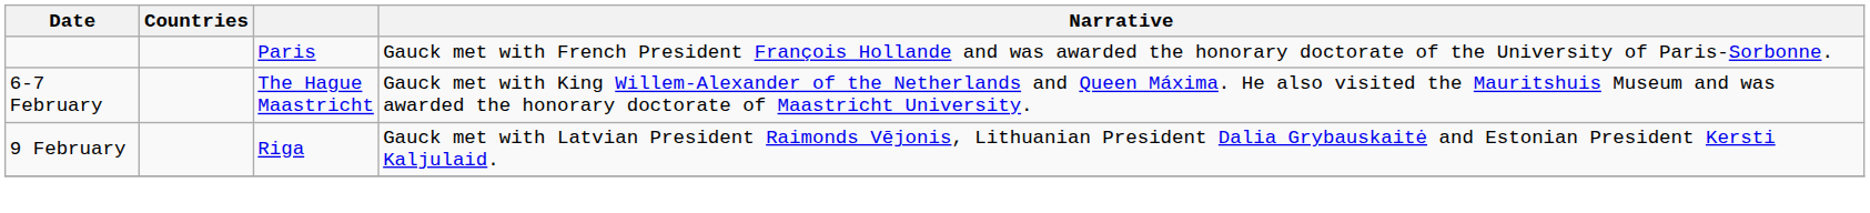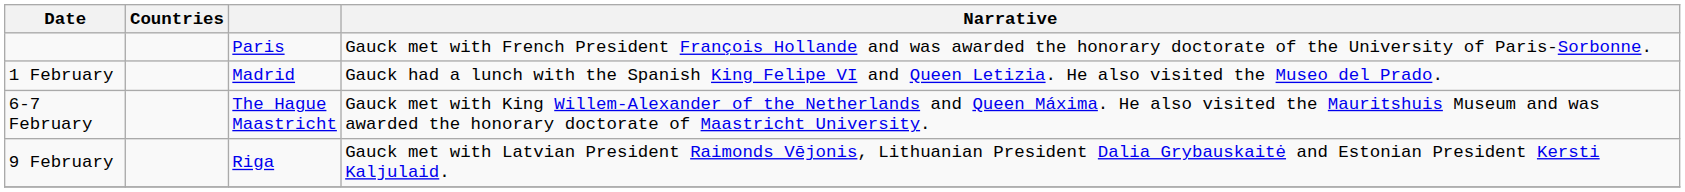+ row: 1 February | Madrid | Gauck had a lunch with the Spanish King Felipe VI and Queen Letizia. He also visited the Museo del Prado.
